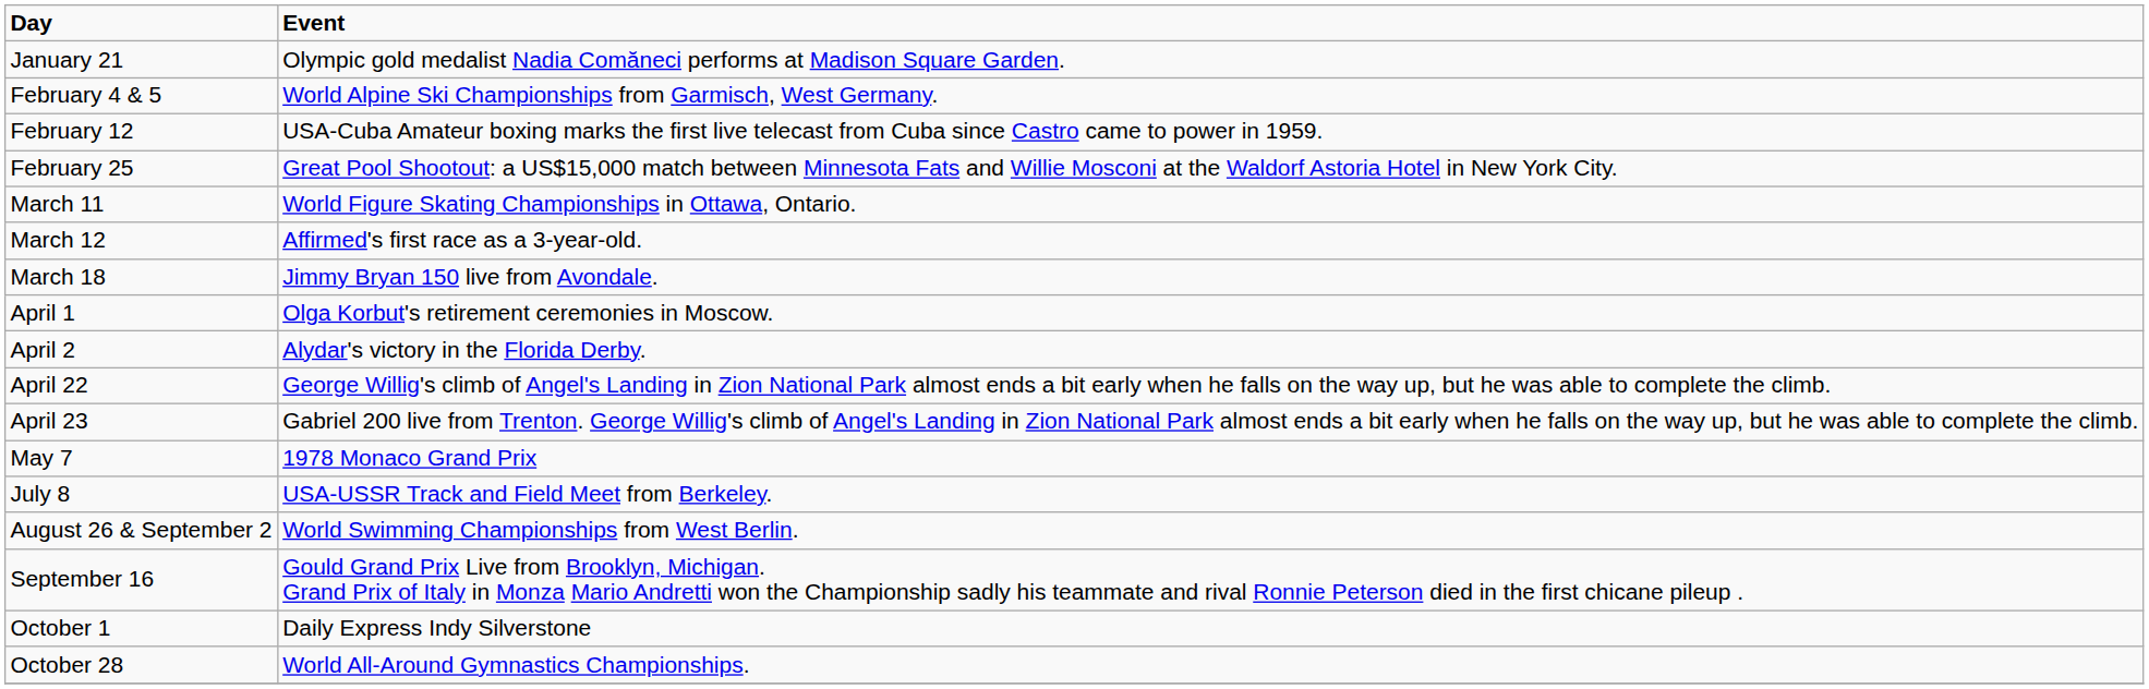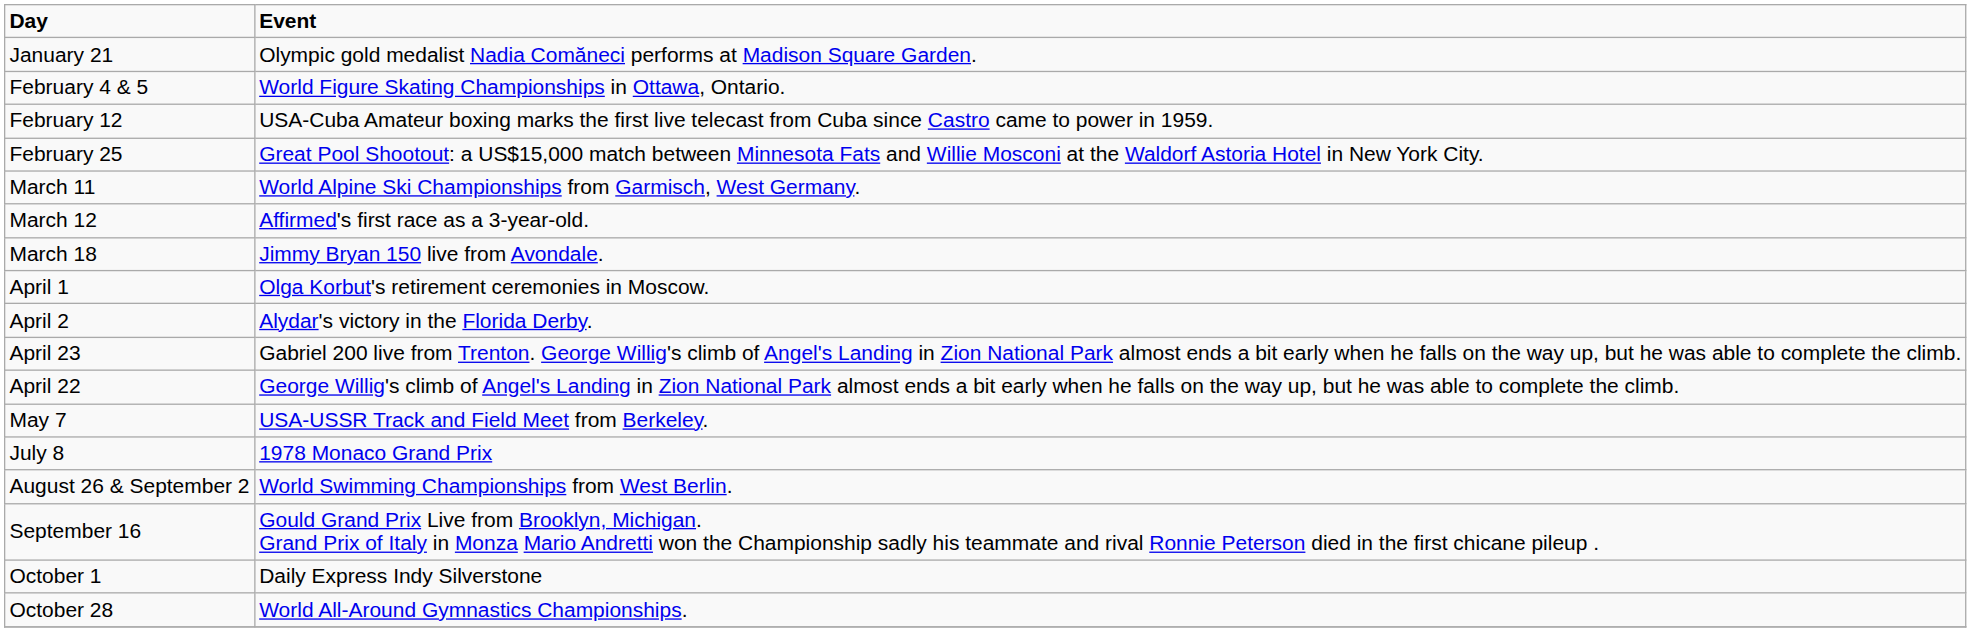February 4 & 5 | Event: World Alpine Ski Championships from Garmisch, West Germany. -> World Figure Skating Championships in Ottawa, Ontario.
March 11 | Event: World Figure Skating Championships in Ottawa, Ontario. -> World Alpine Ski Championships from Garmisch, West Germany.
rows swapped: April 22 <-> April 23
May 7 | Event: 1978 Monaco Grand Prix -> USA-USSR Track and Field Meet from Berkeley.
July 8 | Event: USA-USSR Track and Field Meet from Berkeley. -> 1978 Monaco Grand Prix
